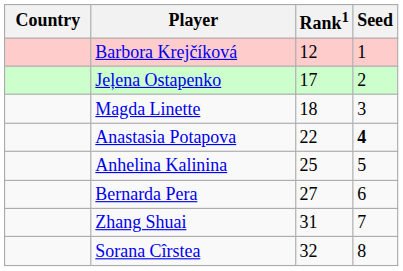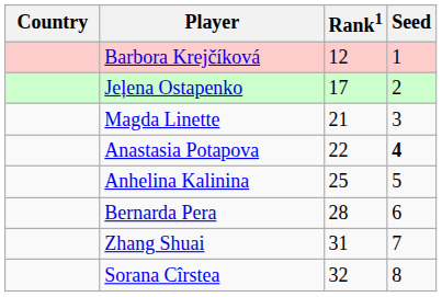Magda Linette | Rank1: 18 -> 21
Bernarda Pera | Rank1: 27 -> 28
